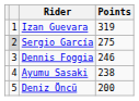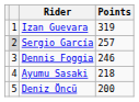Sergio García | Points: 275 -> 257
Ayumu Sasaki | Points: 238 -> 218
